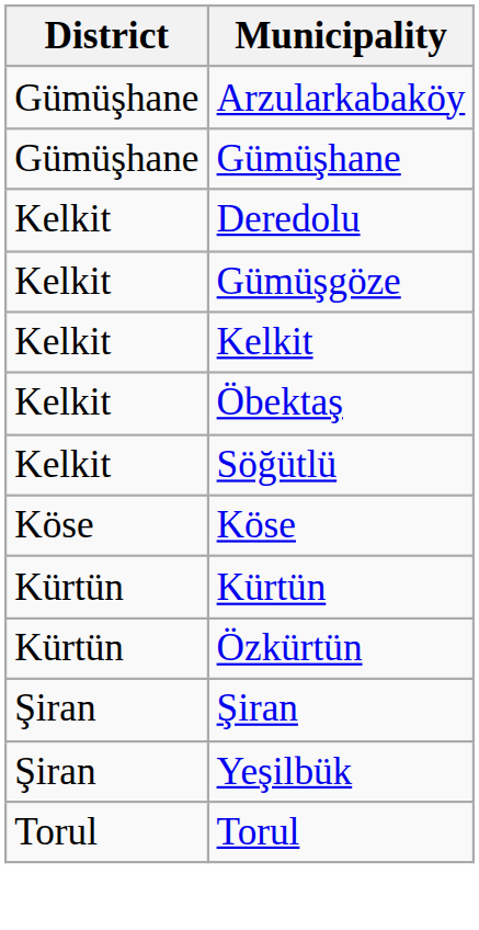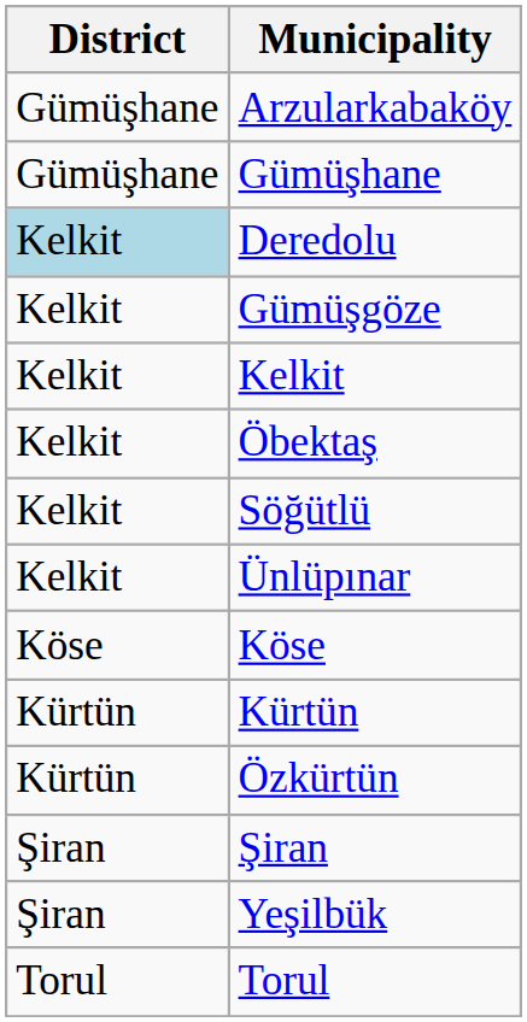Deredolu | District: no background -> lightblue background
+ row: Kelkit | Ünlüpınar
